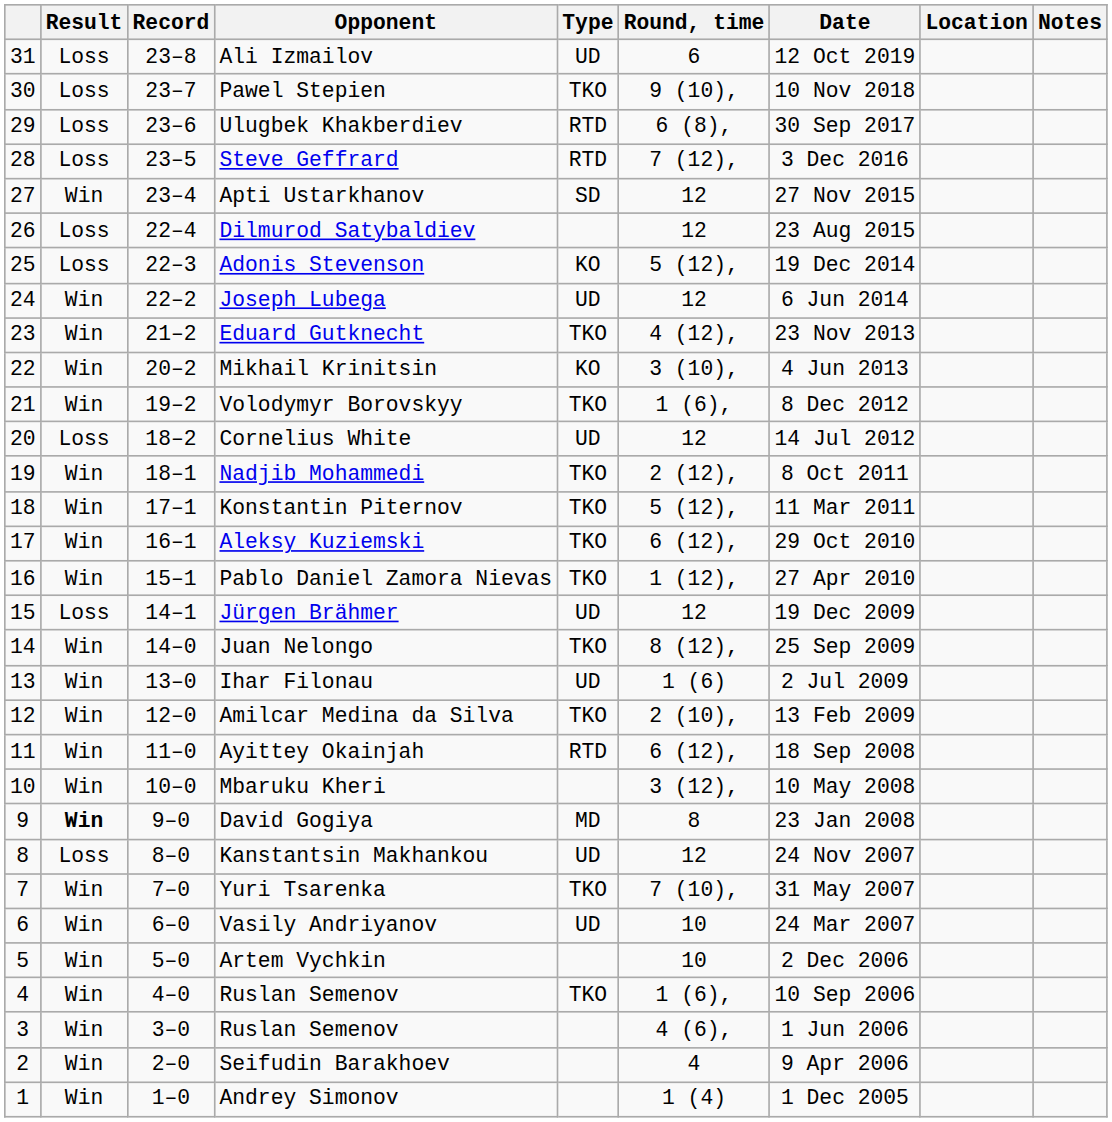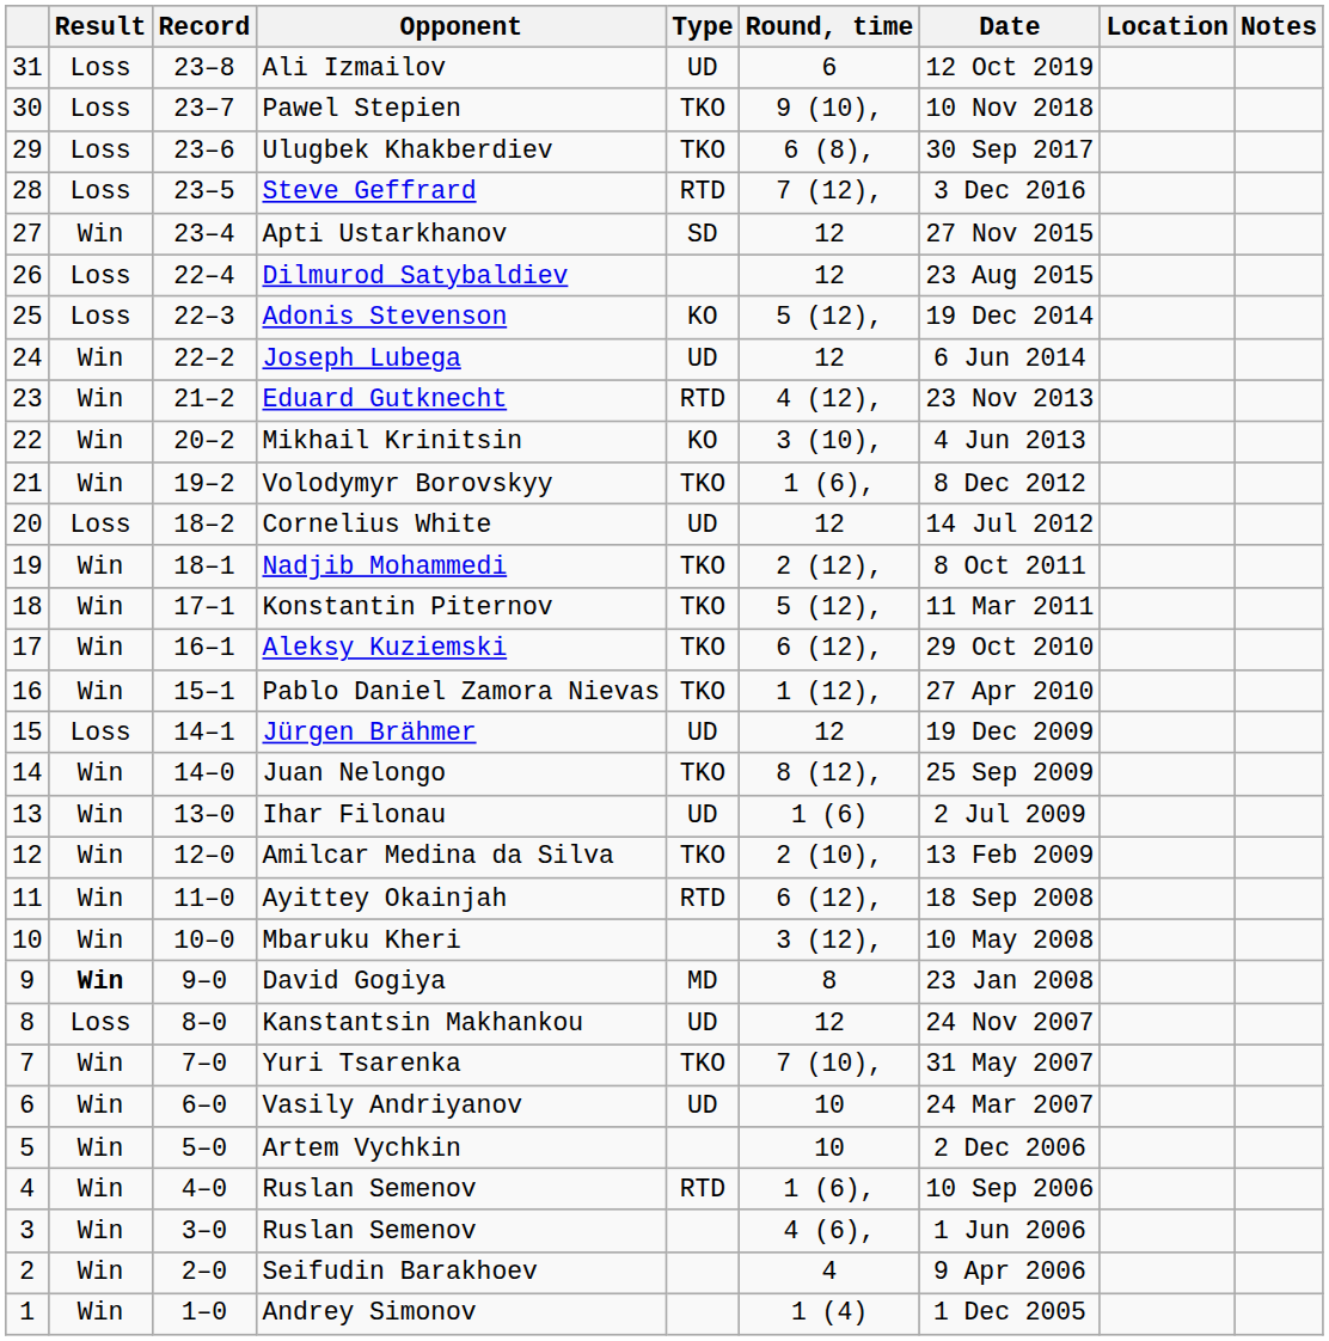Ulugbek Khakberdiev | Type: RTD -> TKO
Eduard Gutknecht | Type: TKO -> RTD
4 / Ruslan Semenov | Type: TKO -> RTD
